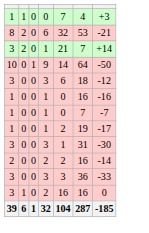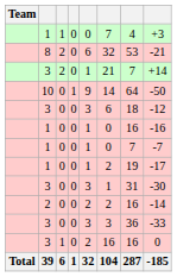+ column: Team | Total
